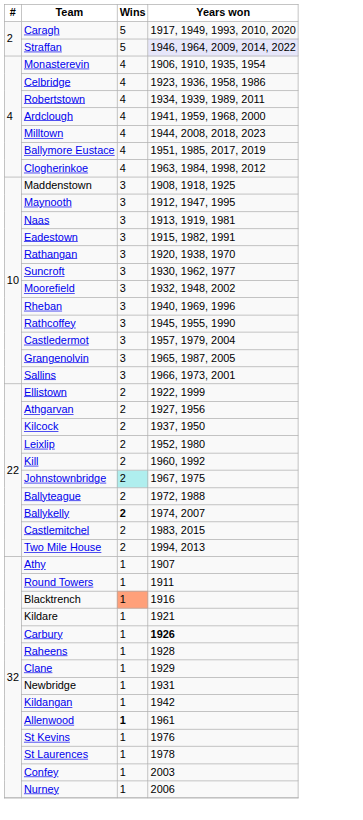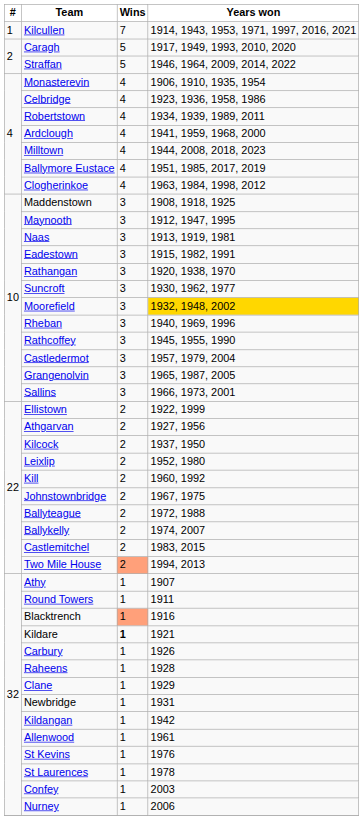+ row: 1 | Kilcullen | 7 | 1914, 1943, 1953, 1971, 1997, 2016, 2021
Straffan | Years won: lavender background -> no background
Moorefield | Years won: no background -> gold background
Johnstownbridge | Wins: paleturquoise background -> no background
Ballykelly | Wins: bold -> normal
Two Mile House | Wins: no background -> lightsalmon background
Kildare | Wins: normal -> bold
Carbury | Years won: bold -> normal
Allenwood | Wins: bold -> normal
